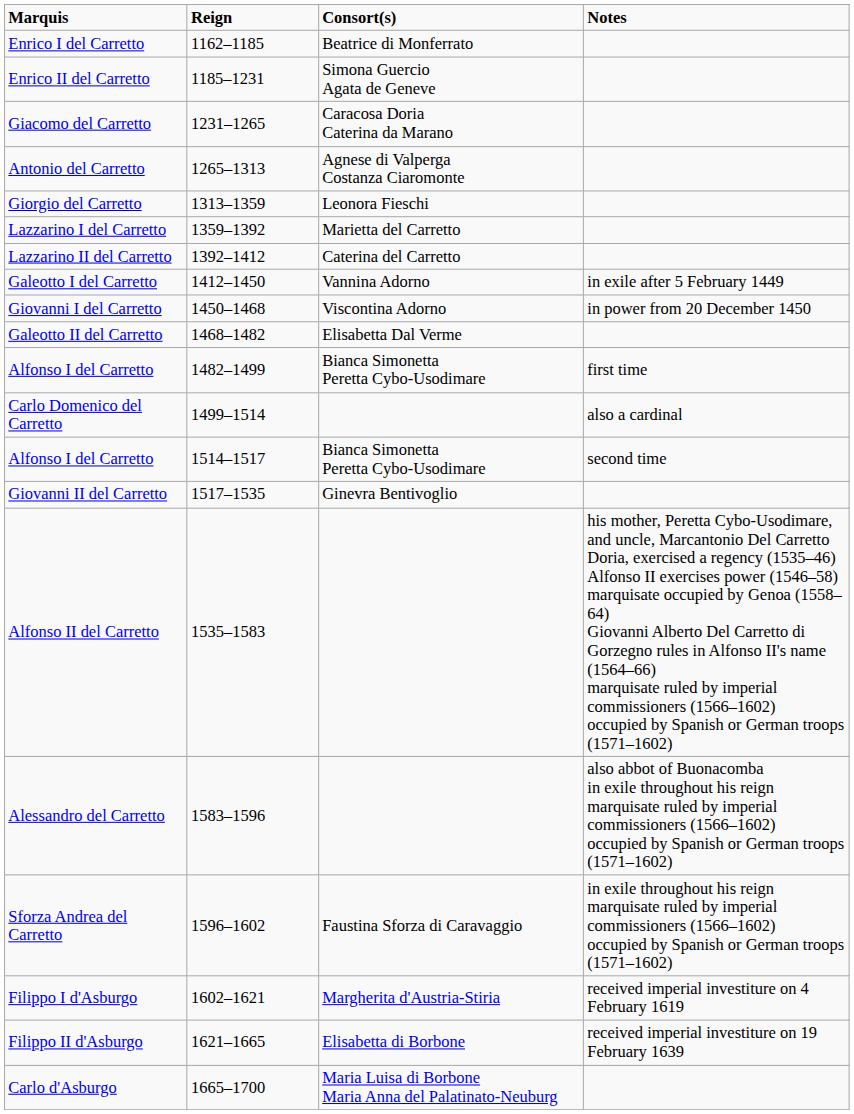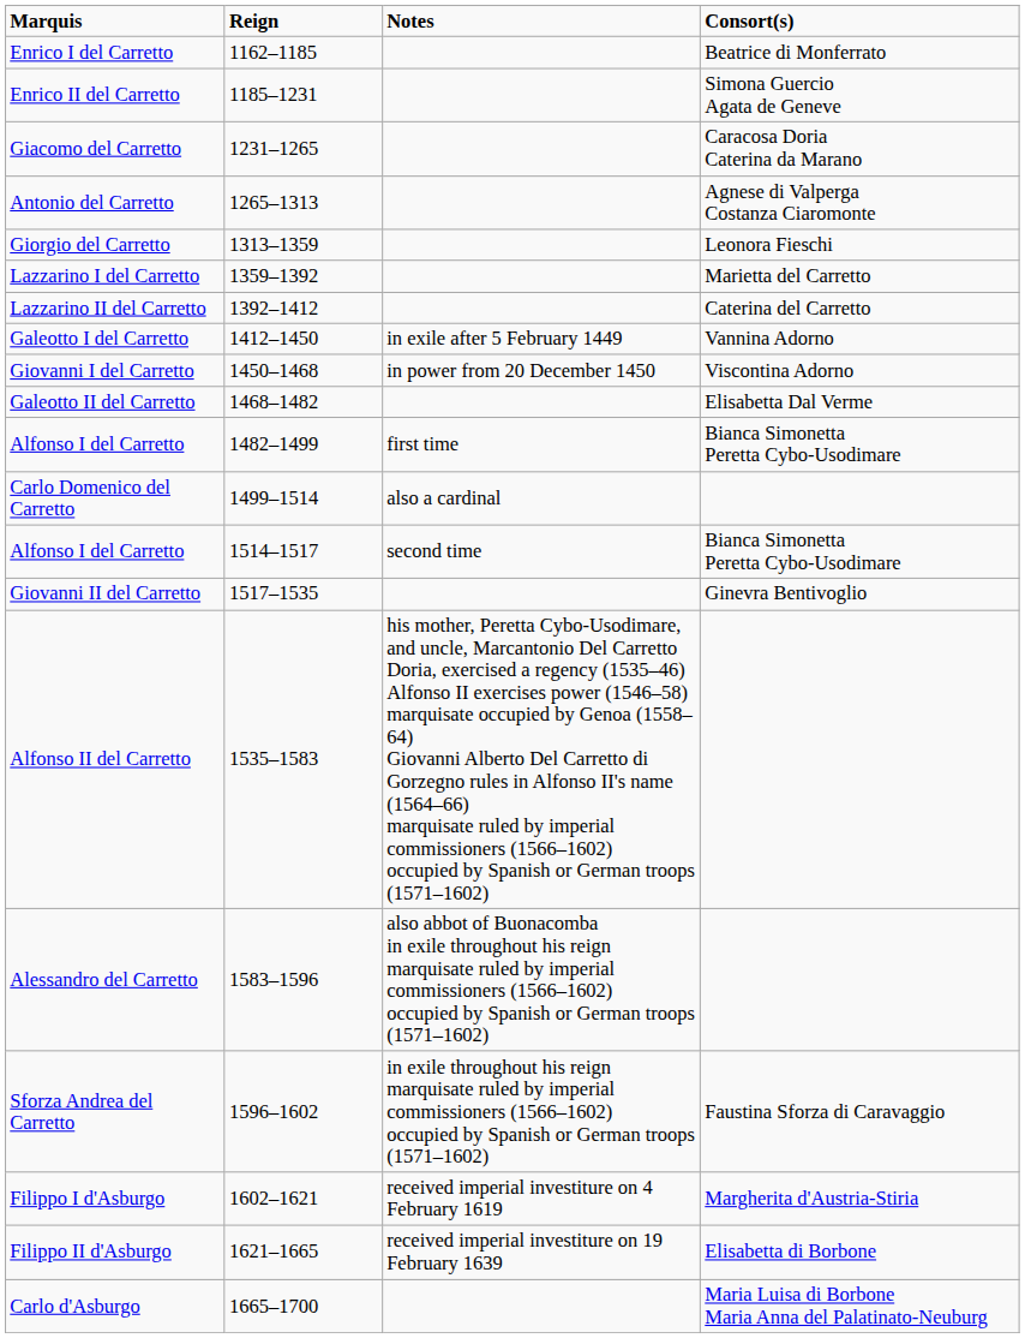columns swapped: Consort(s) <-> Notes
